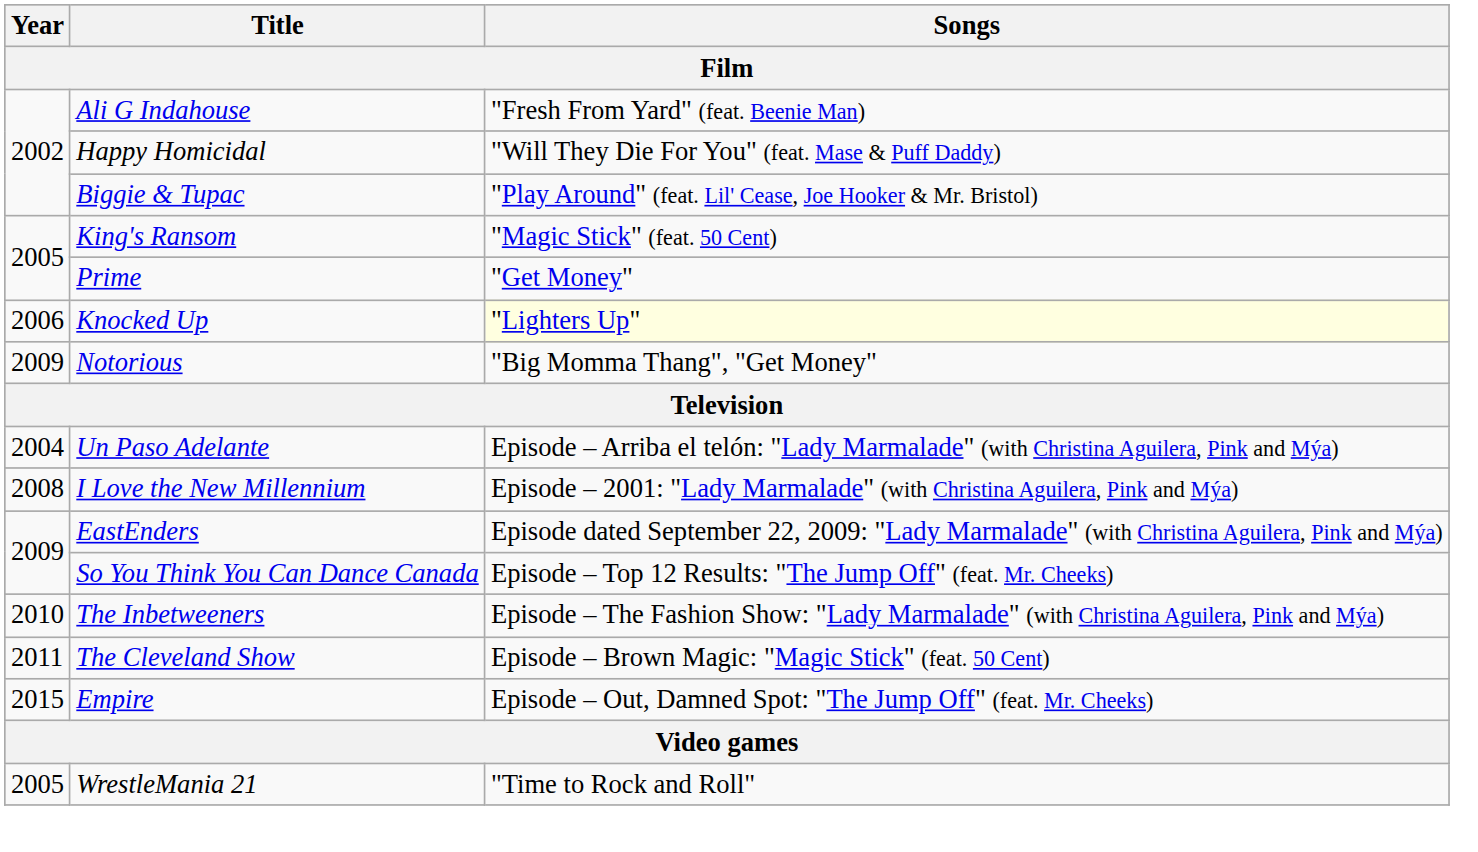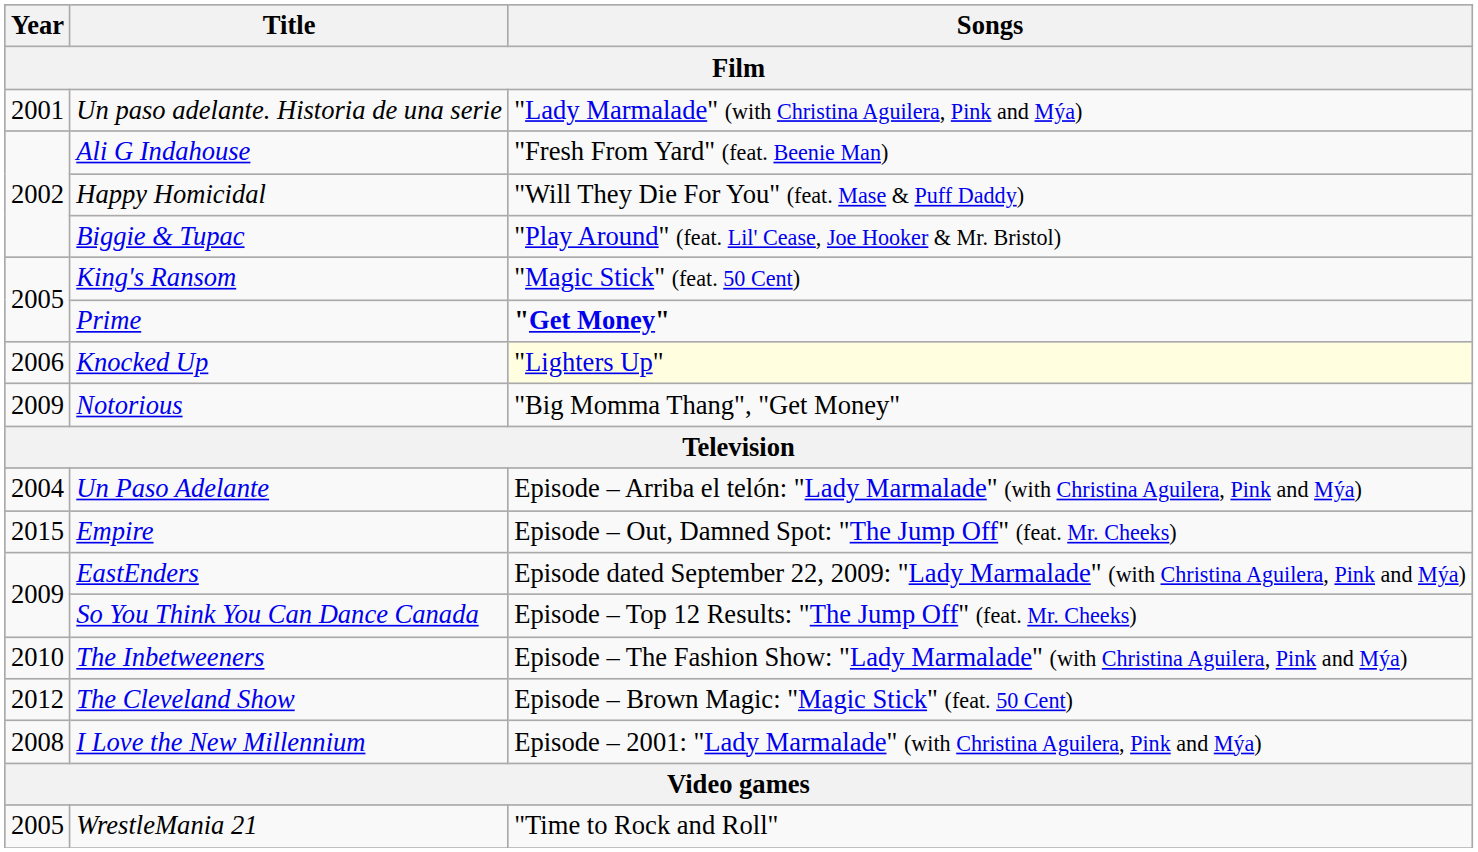+ row: 2001 | Un paso adelante. Historia de una serie | "Lady Marmalade" (with Christina Aguilera, Pink and Mýa)
Prime | Songs: normal -> bold
rows swapped: I Love the New Millennium <-> Empire
The Cleveland Show | Year: 2011 -> 2012
